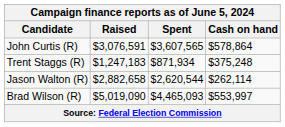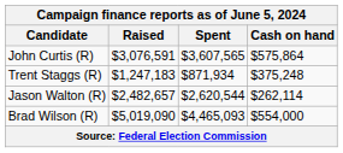John Curtis (R) | Cash on hand: $578,864 -> $575,864
Jason Walton (R) | Raised: $2,882,658 -> $2,482,657
Brad Wilson (R) | Cash on hand: $553,997 -> $554,000
